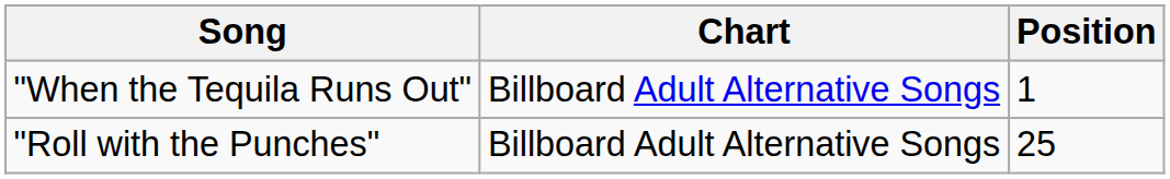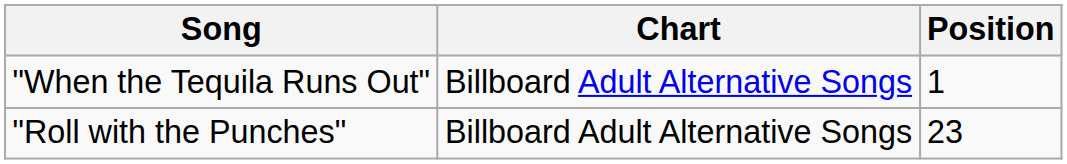"Roll with the Punches" | Position: 25 -> 23
